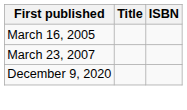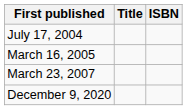+ row: July 17, 2004
